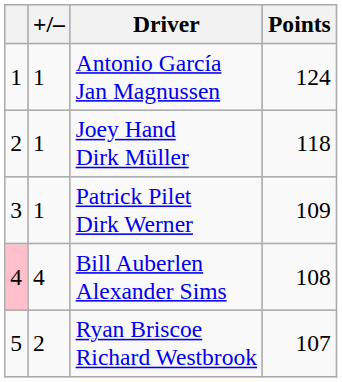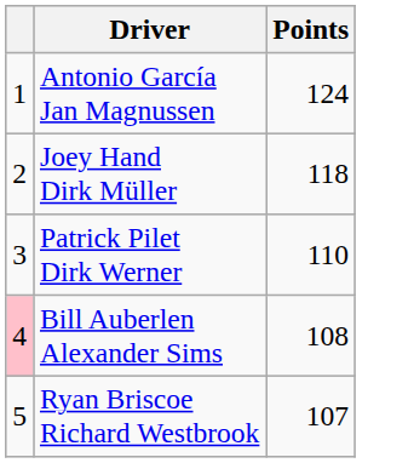- column: +/– | 1 | 1 | 1 | 4 | 2
Patrick Pilet Dirk Werner | Points: 109 -> 110
